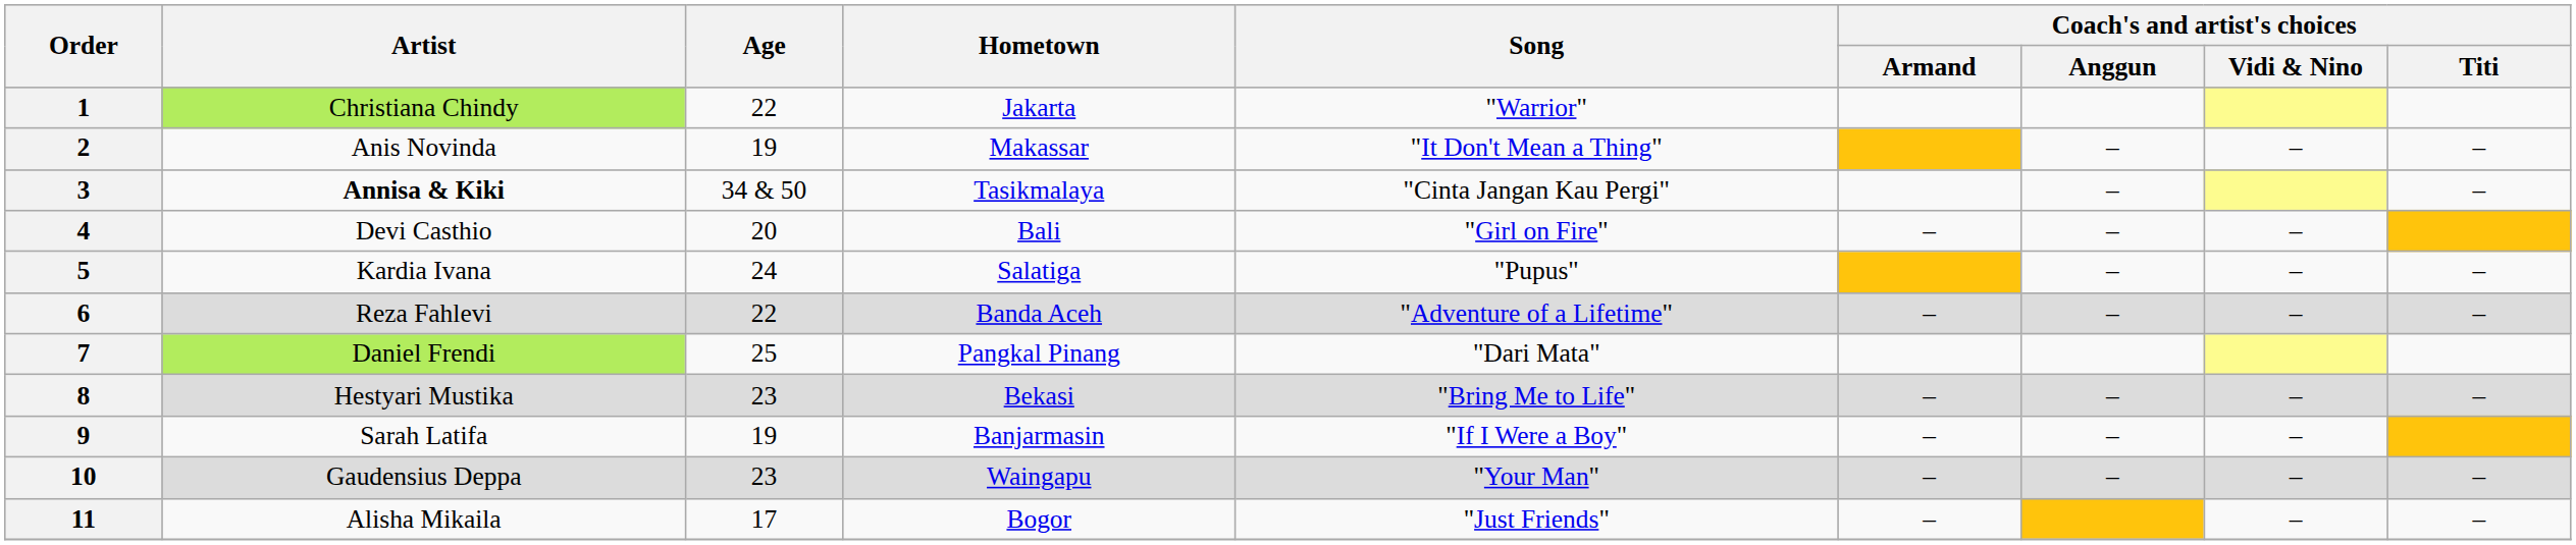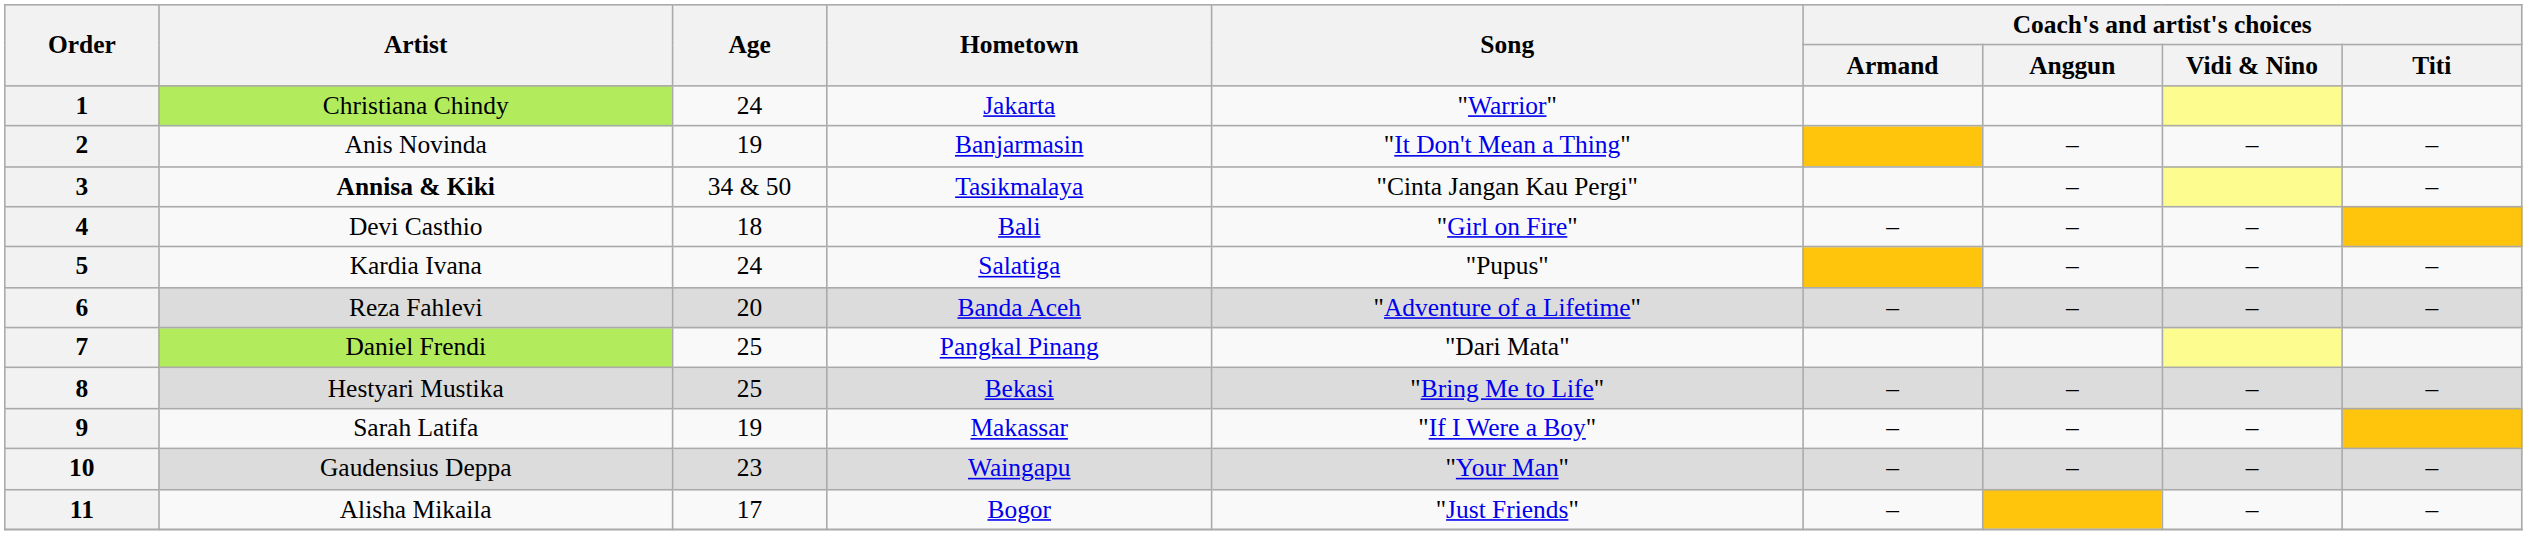1 | Age: 22 -> 24
2 | Hometown: Makassar -> Banjarmasin
4 | Age: 20 -> 18
6 | Age: 22 -> 20
8 | Age: 23 -> 25
9 | Hometown: Banjarmasin -> Makassar
